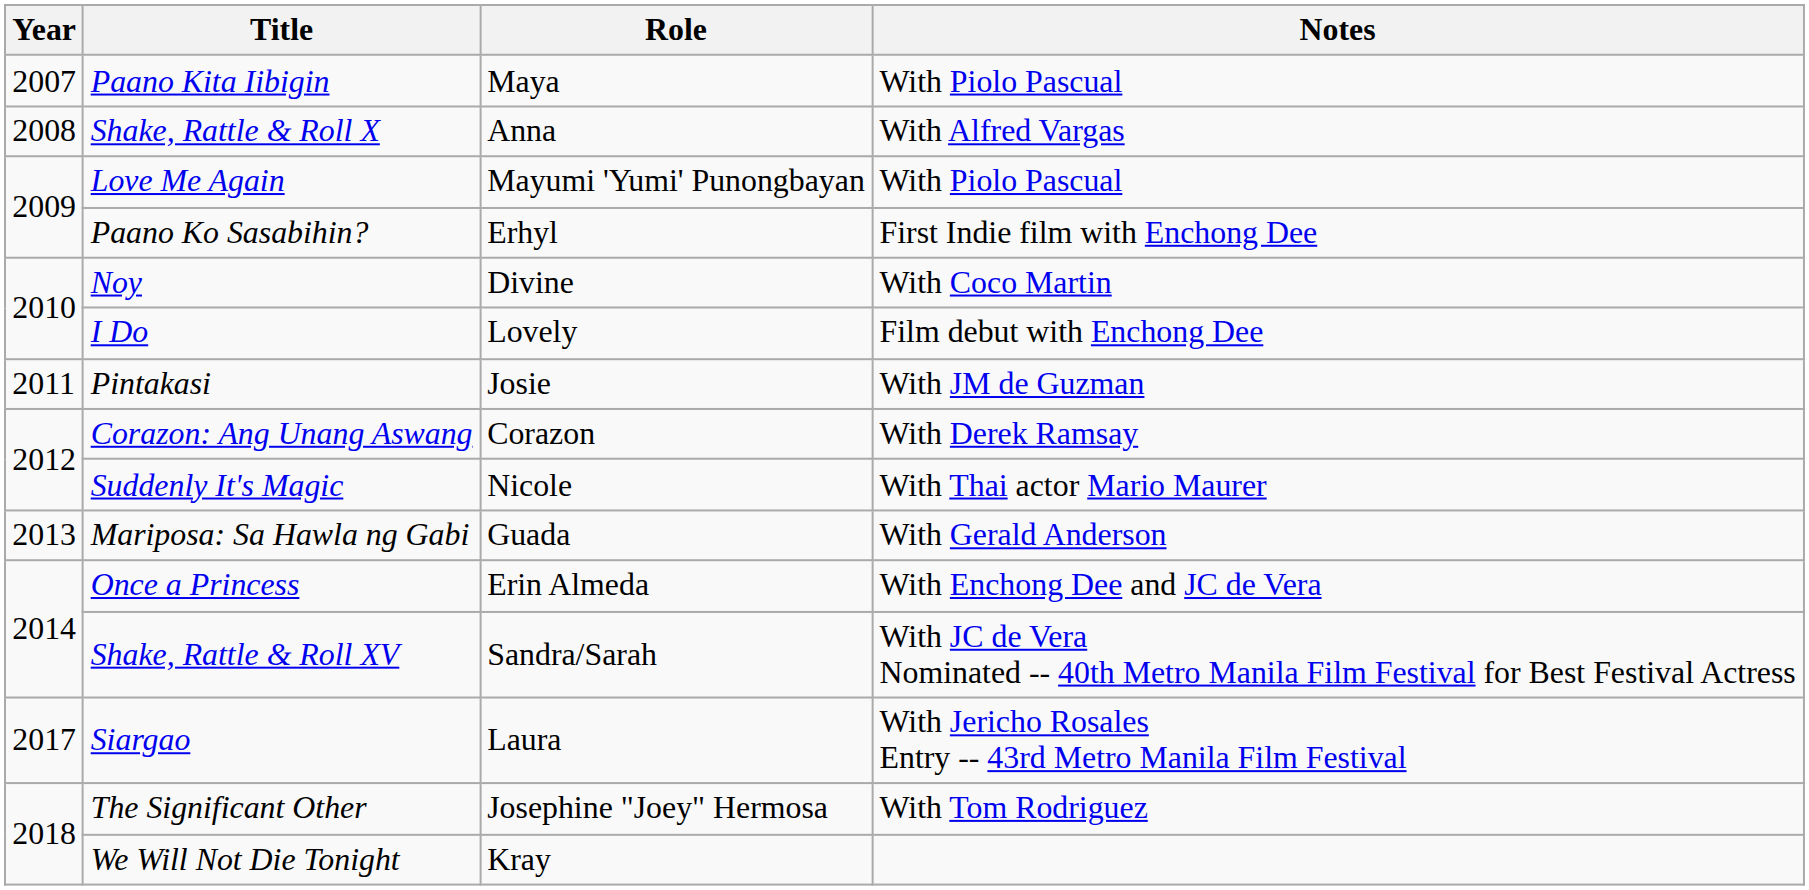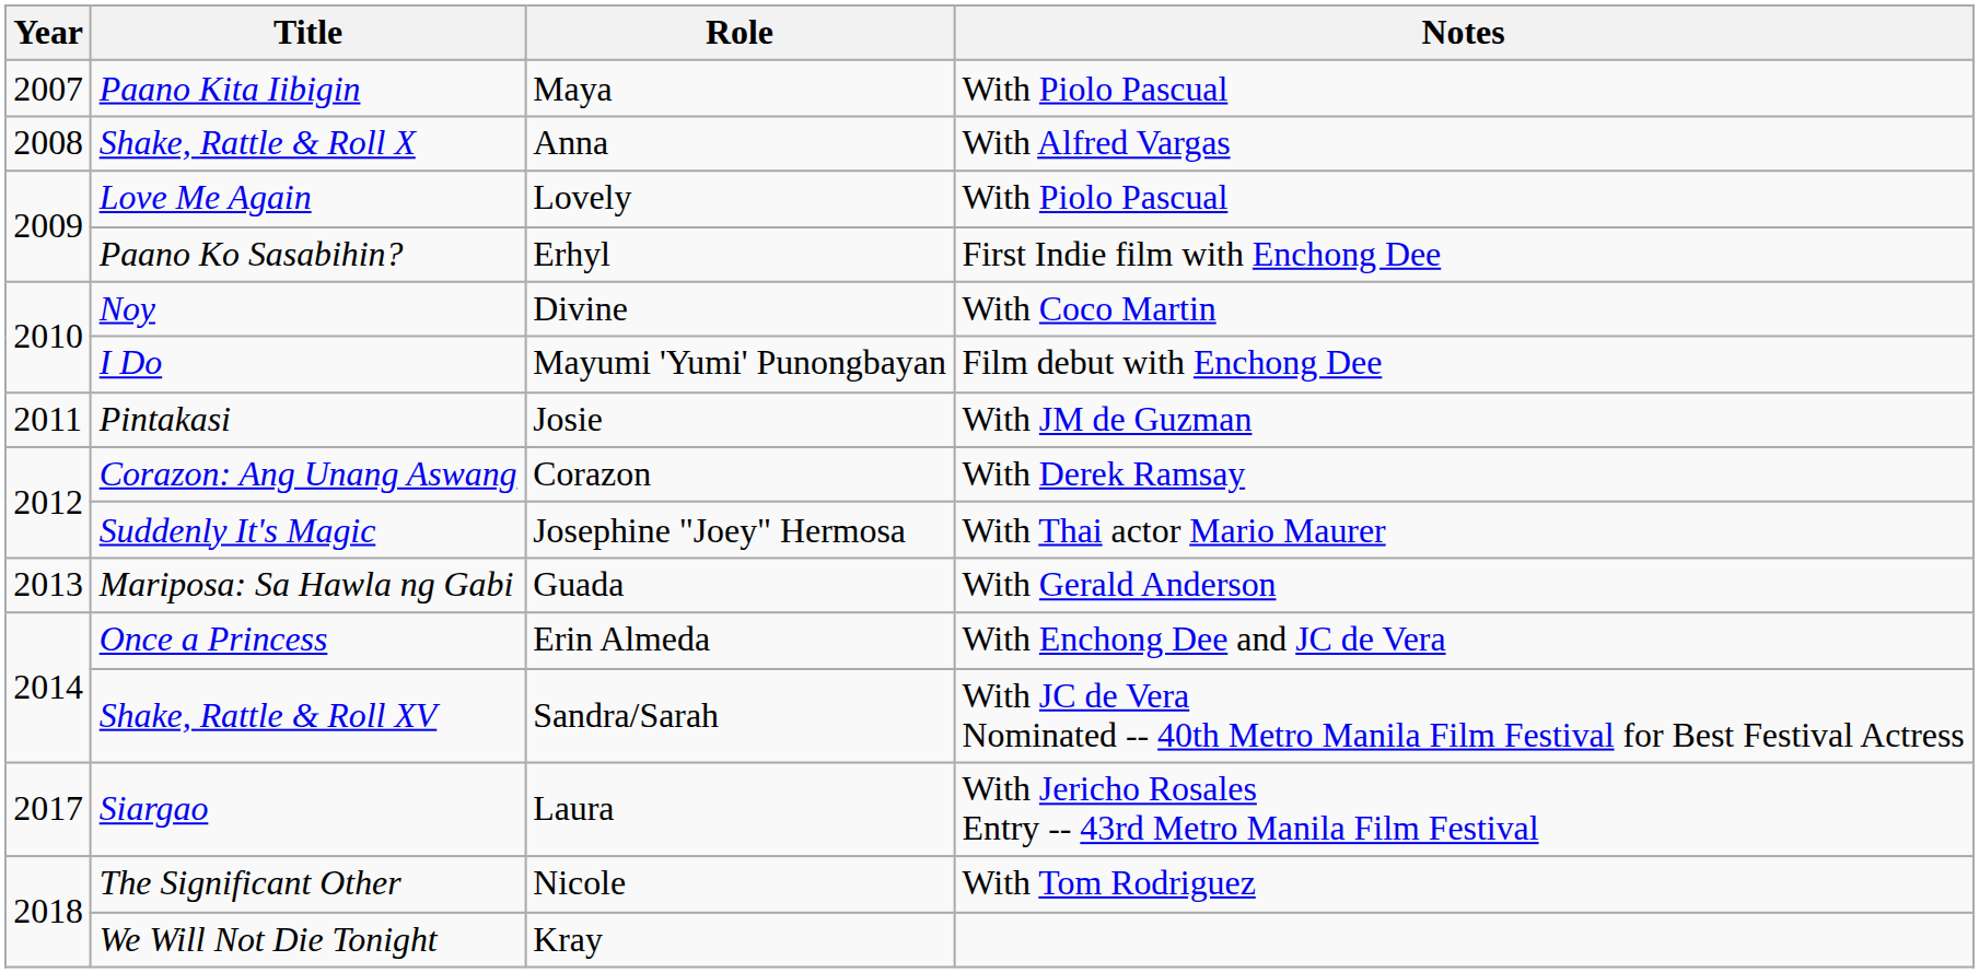Love Me Again | Role: Mayumi 'Yumi' Punongbayan -> Lovely
I Do | Role: Lovely -> Mayumi 'Yumi' Punongbayan
Suddenly It's Magic | Role: Nicole -> Josephine "Joey" Hermosa
The Significant Other | Role: Josephine "Joey" Hermosa -> Nicole
